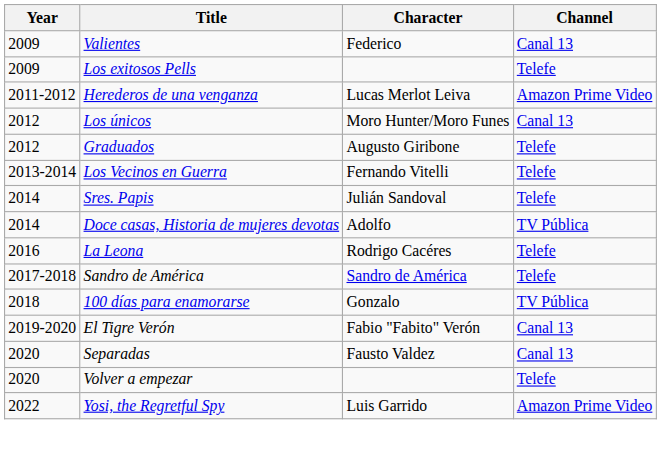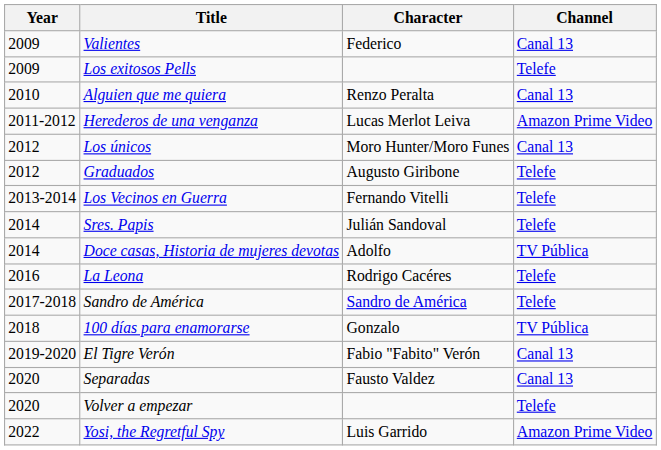+ row: 2010 | Alguien que me quiera | Renzo Peralta | Canal 13
